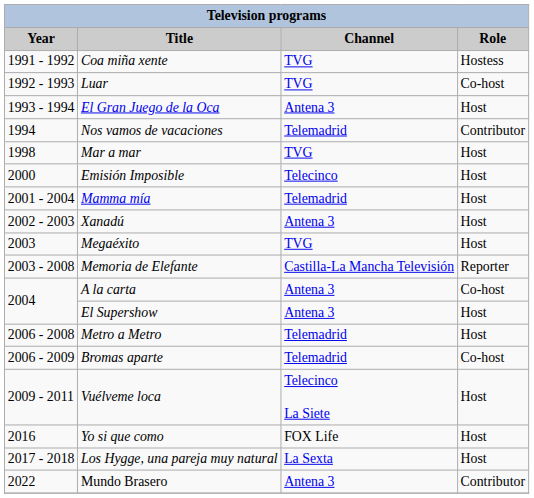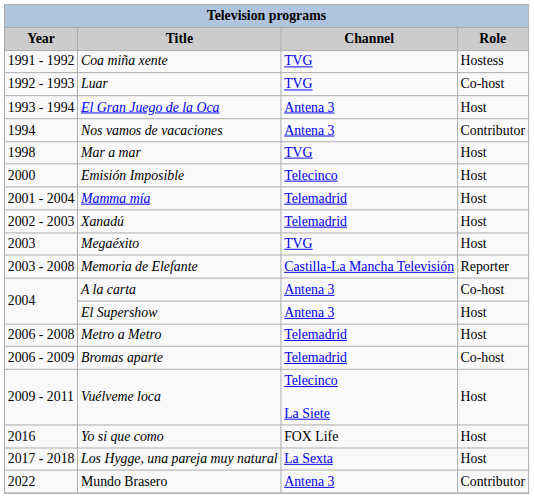Nos vamos de vacaciones | Channel: Telemadrid -> Antena 3
Xanadú | Channel: Antena 3 -> Telemadrid
